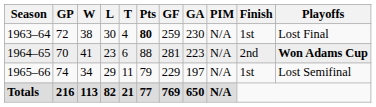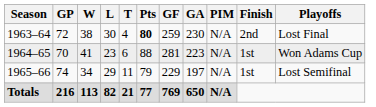1963–64 | Finish: 1st -> 2nd
1964–65 | Finish: 2nd -> 1st
1964–65 | Playoffs: bold -> normal
